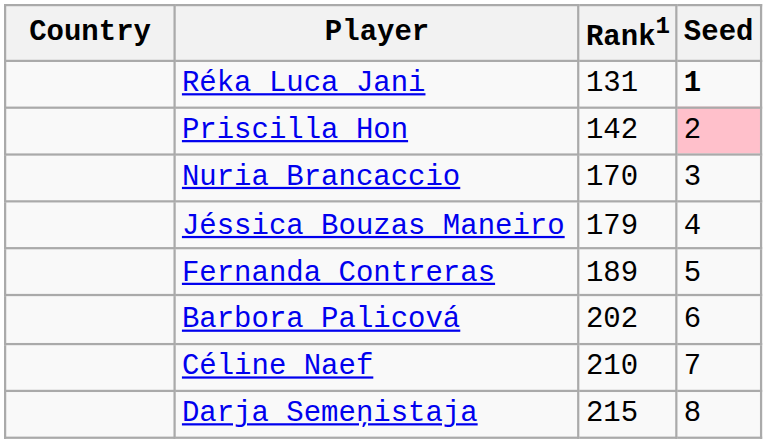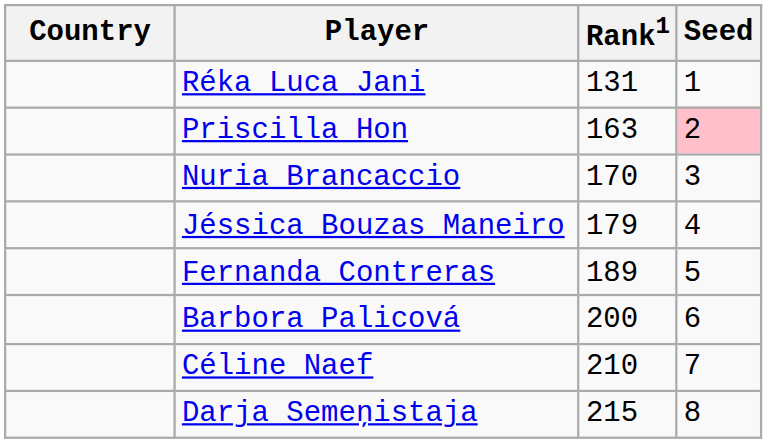Réka Luca Jani | Seed: bold -> normal
Priscilla Hon | Rank1: 142 -> 163
Barbora Palicová | Rank1: 202 -> 200
